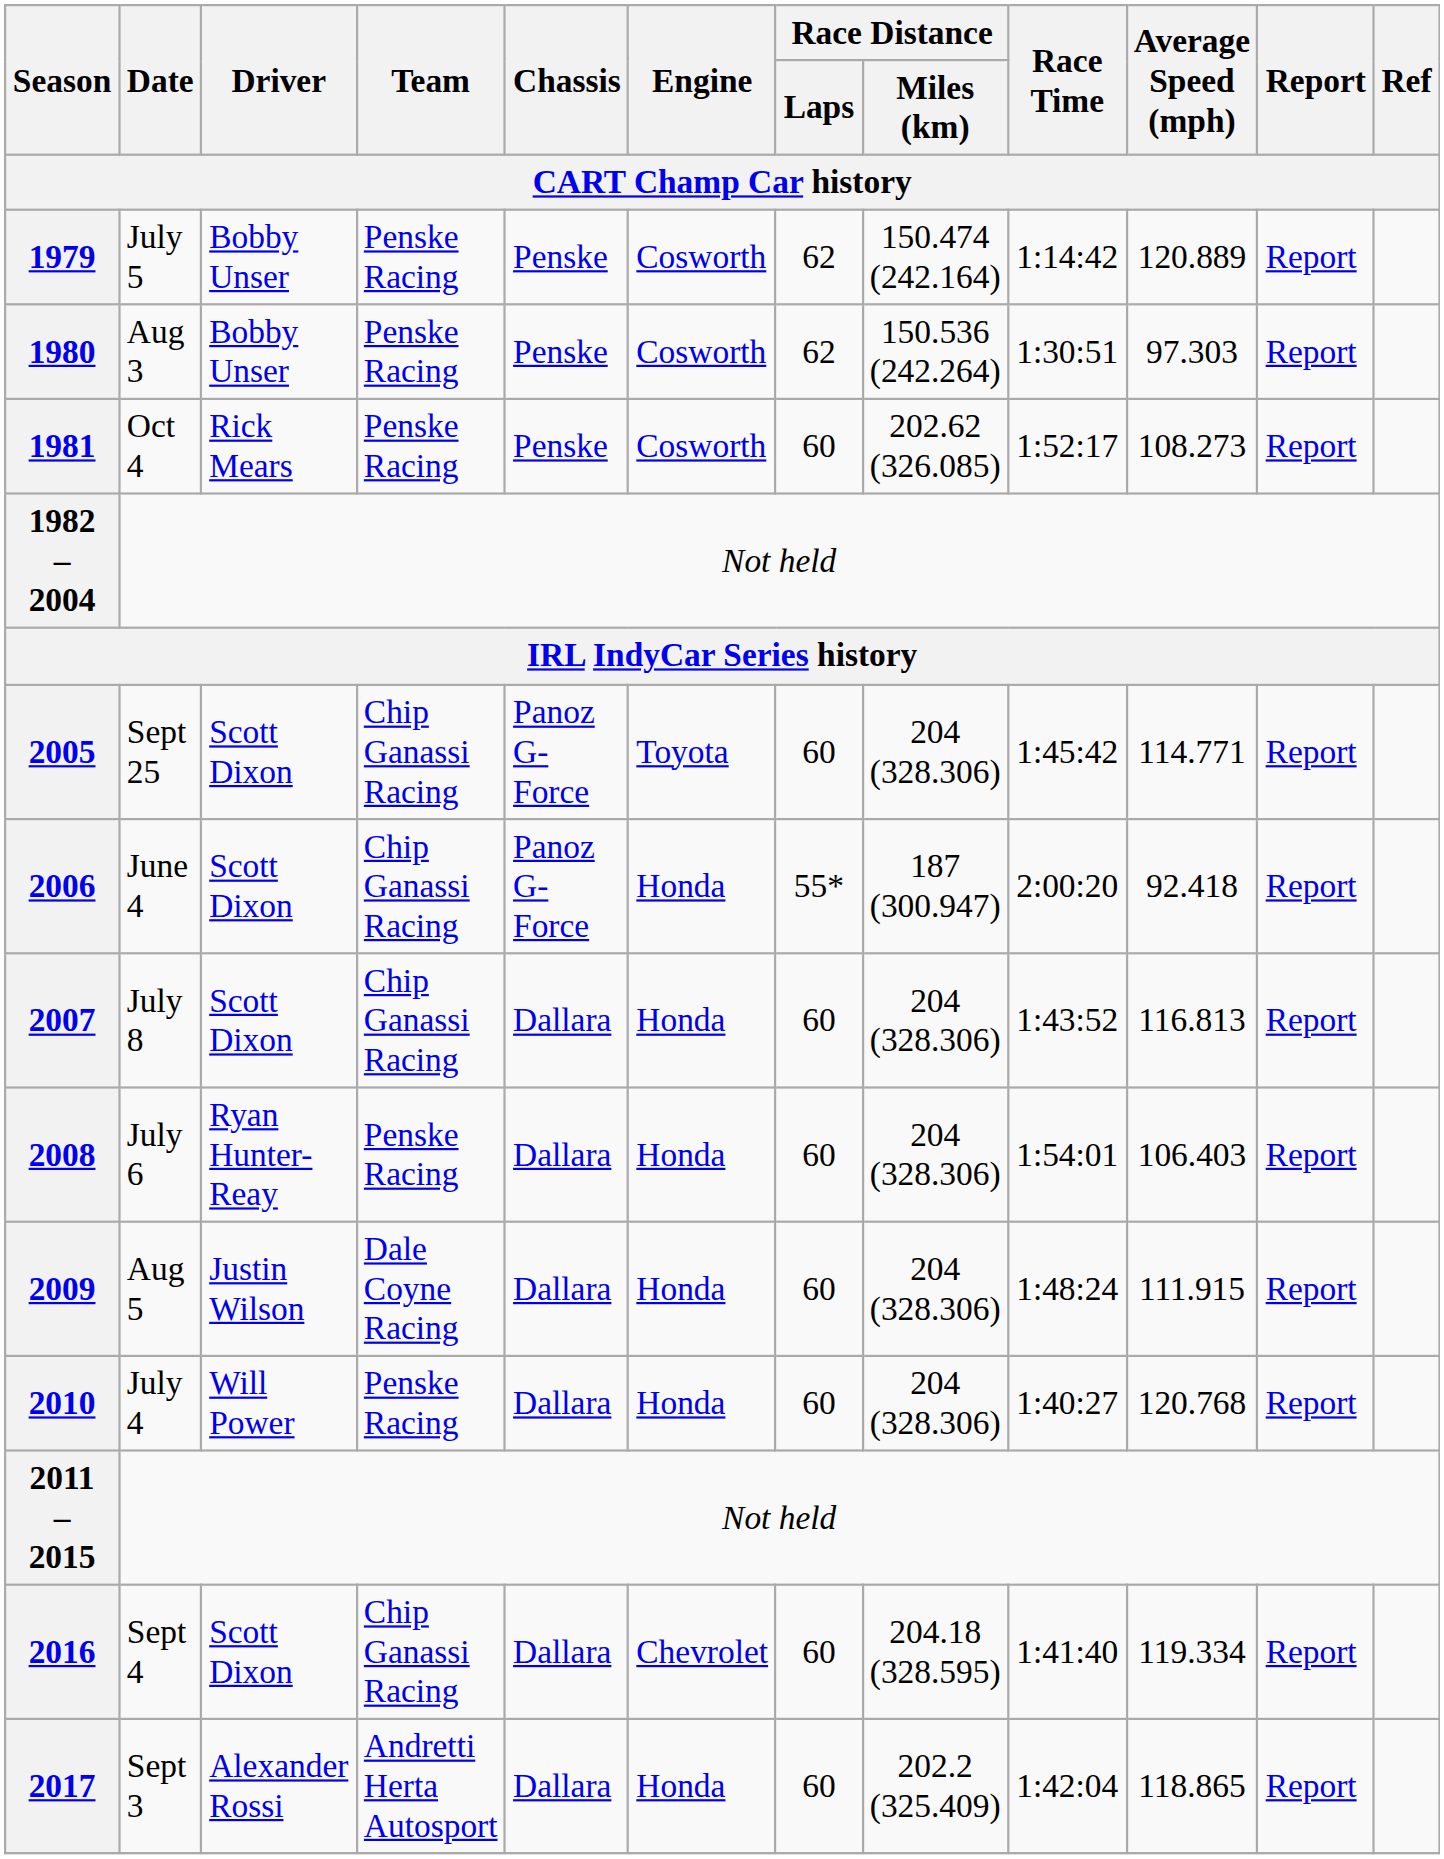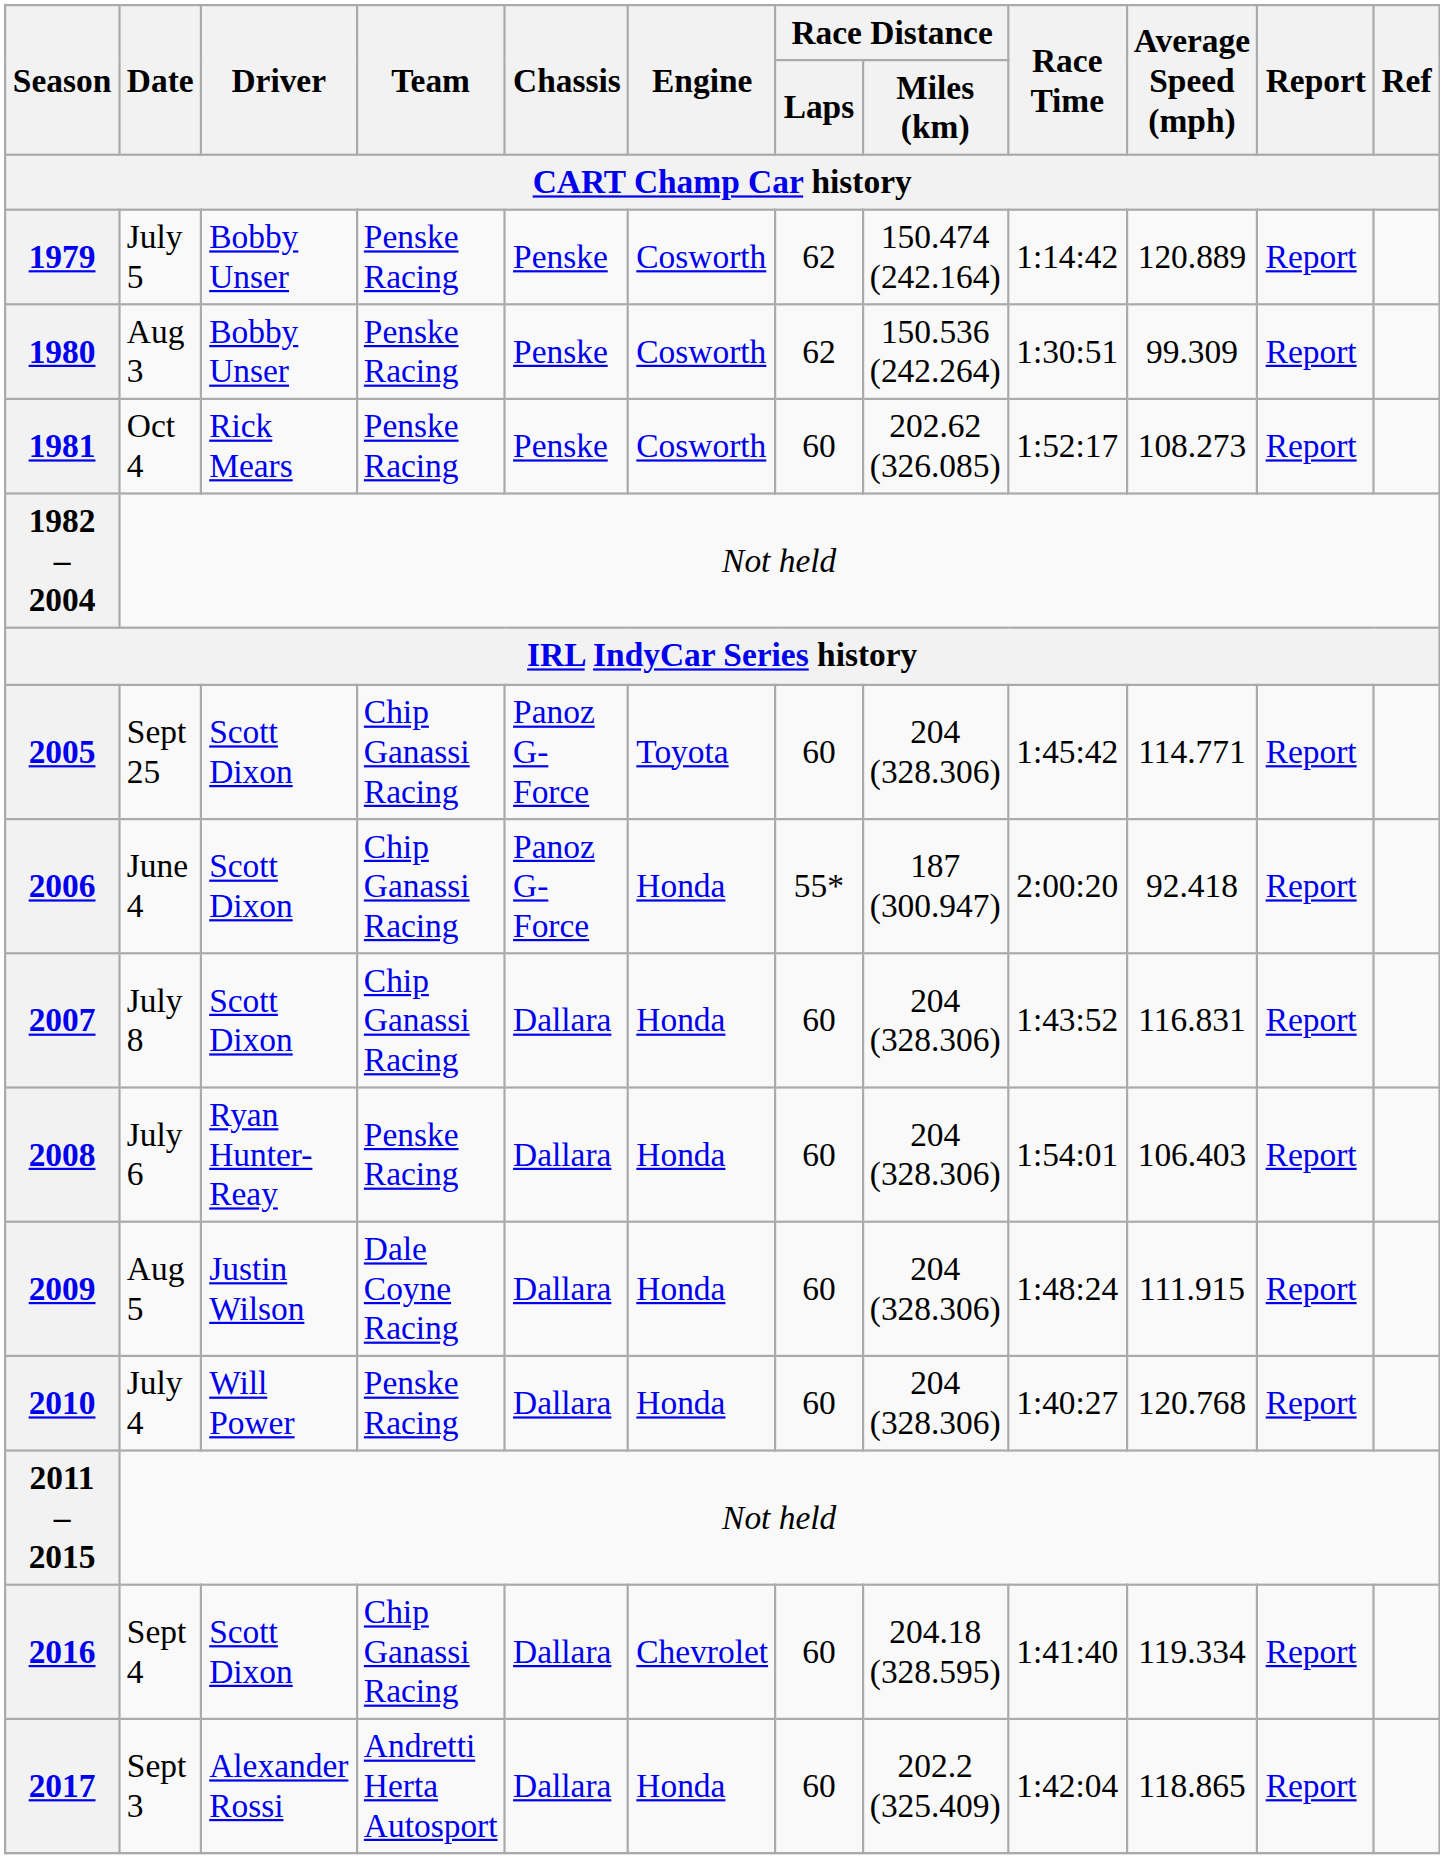1980 | Average Speed (mph) / CART Champ Car history: 97.303 -> 99.309
2007 | Average Speed (mph) / CART Champ Car history: 116.813 -> 116.831
